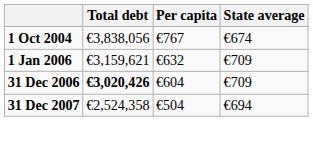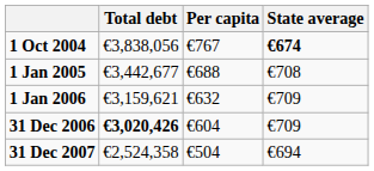1 Oct 2004 | State average: normal -> bold
+ row: 1 Jan 2005 | €3,442,677 | €688 | €708
